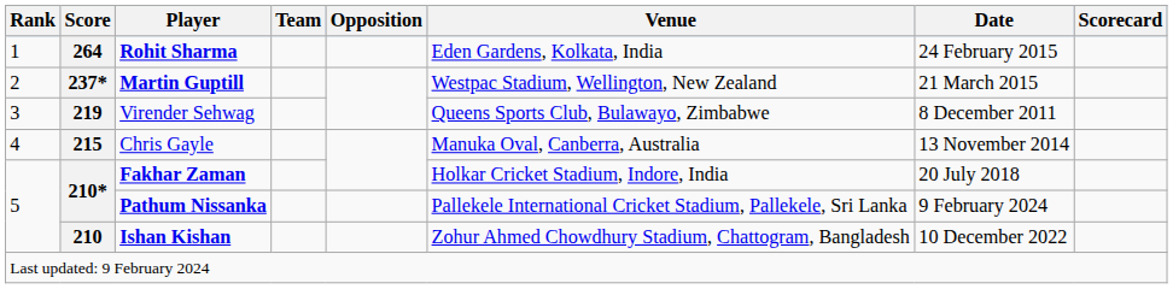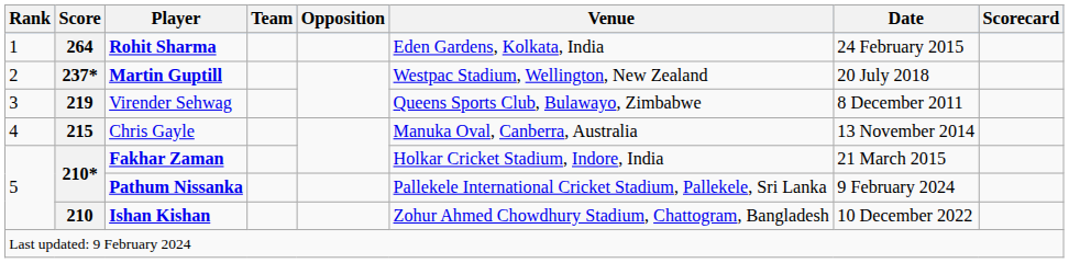Martin Guptill | Date: 21 March 2015 -> 20 July 2018
Fakhar Zaman | Date: 20 July 2018 -> 21 March 2015
